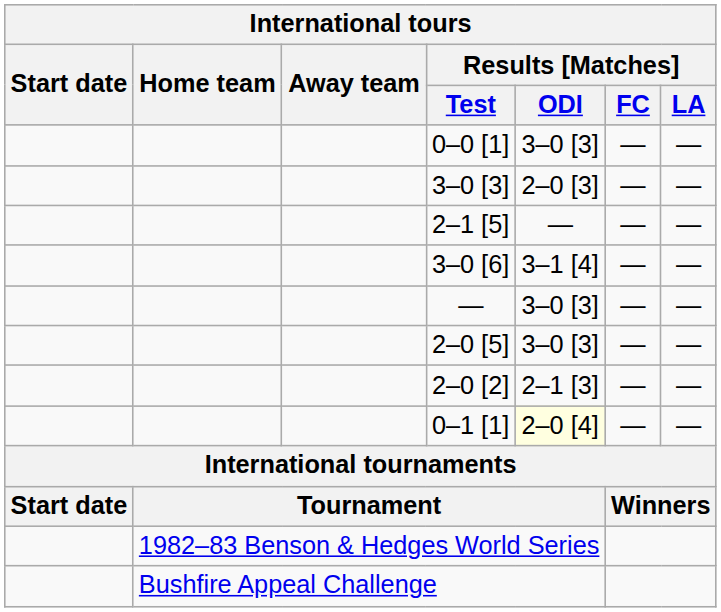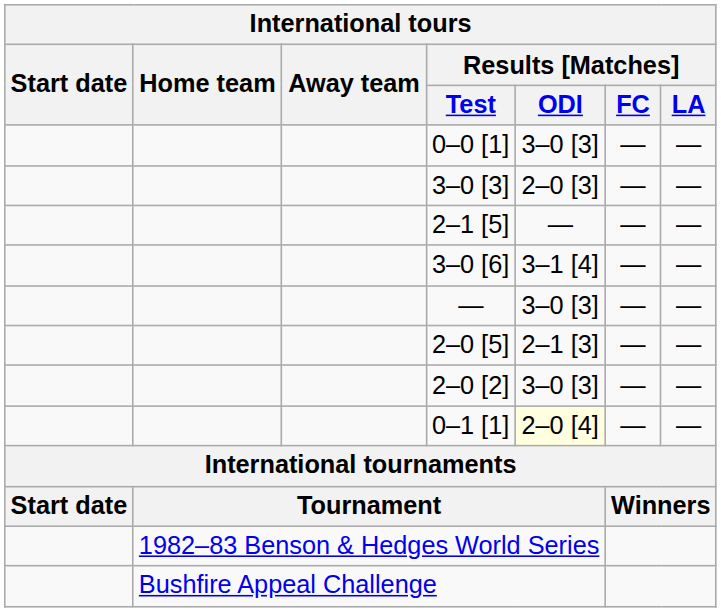2–0 [5] | Results [Matches] / ODI: 3–0 [3] -> 2–1 [3]
2–0 [2] | Results [Matches] / ODI: 2–1 [3] -> 3–0 [3]
